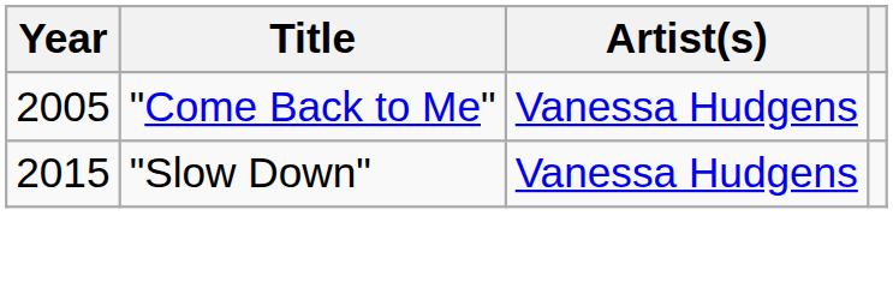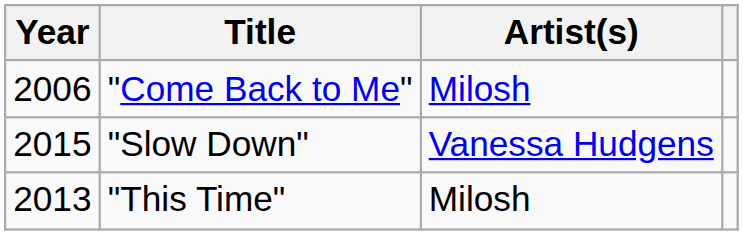"Come Back to Me" | Year: 2005 -> 2006
"Come Back to Me" | Artist(s): Vanessa Hudgens -> Milosh
+ row: 2013 | "This Time" | Milosh
